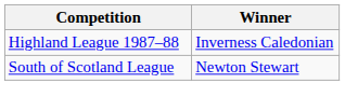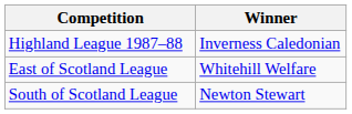+ row: East of Scotland League | Whitehill Welfare
